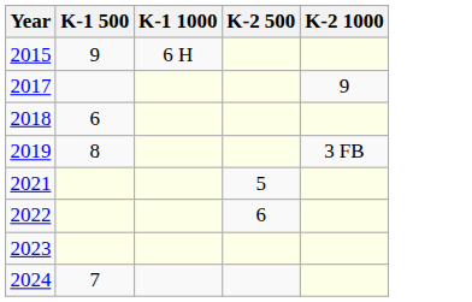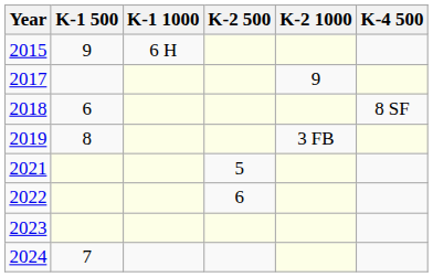+ column: K-4 500 | 8 SF
